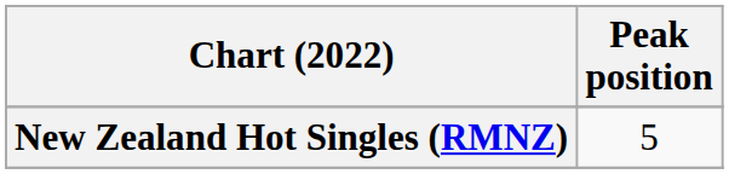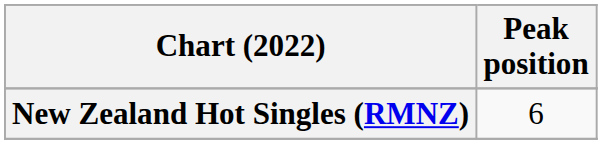New Zealand Hot Singles (RMNZ) | Peak position: 5 -> 6
